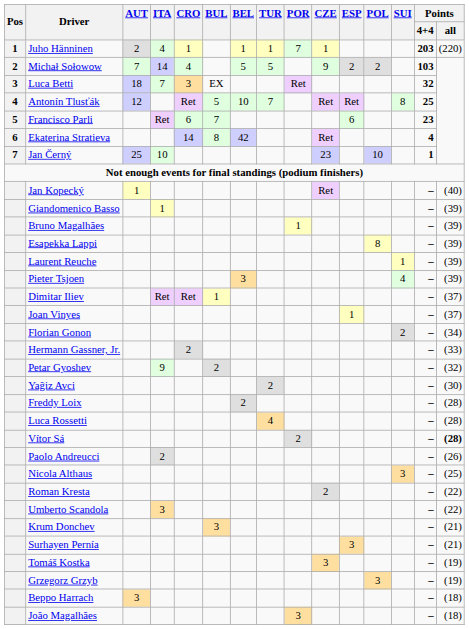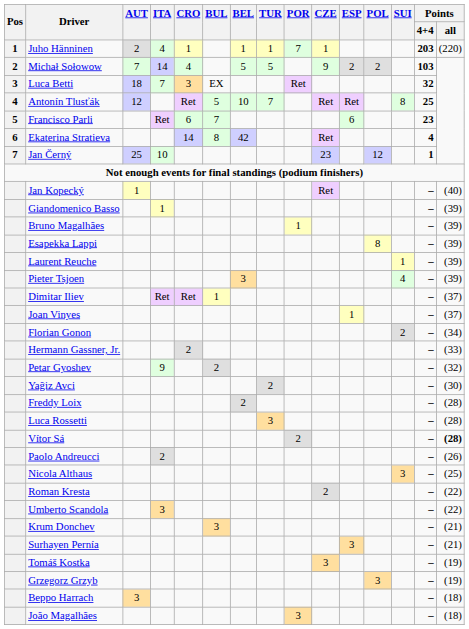Jan Černý | POL: 10 -> 12
Luca Rossetti | TUR: 4 -> 3
